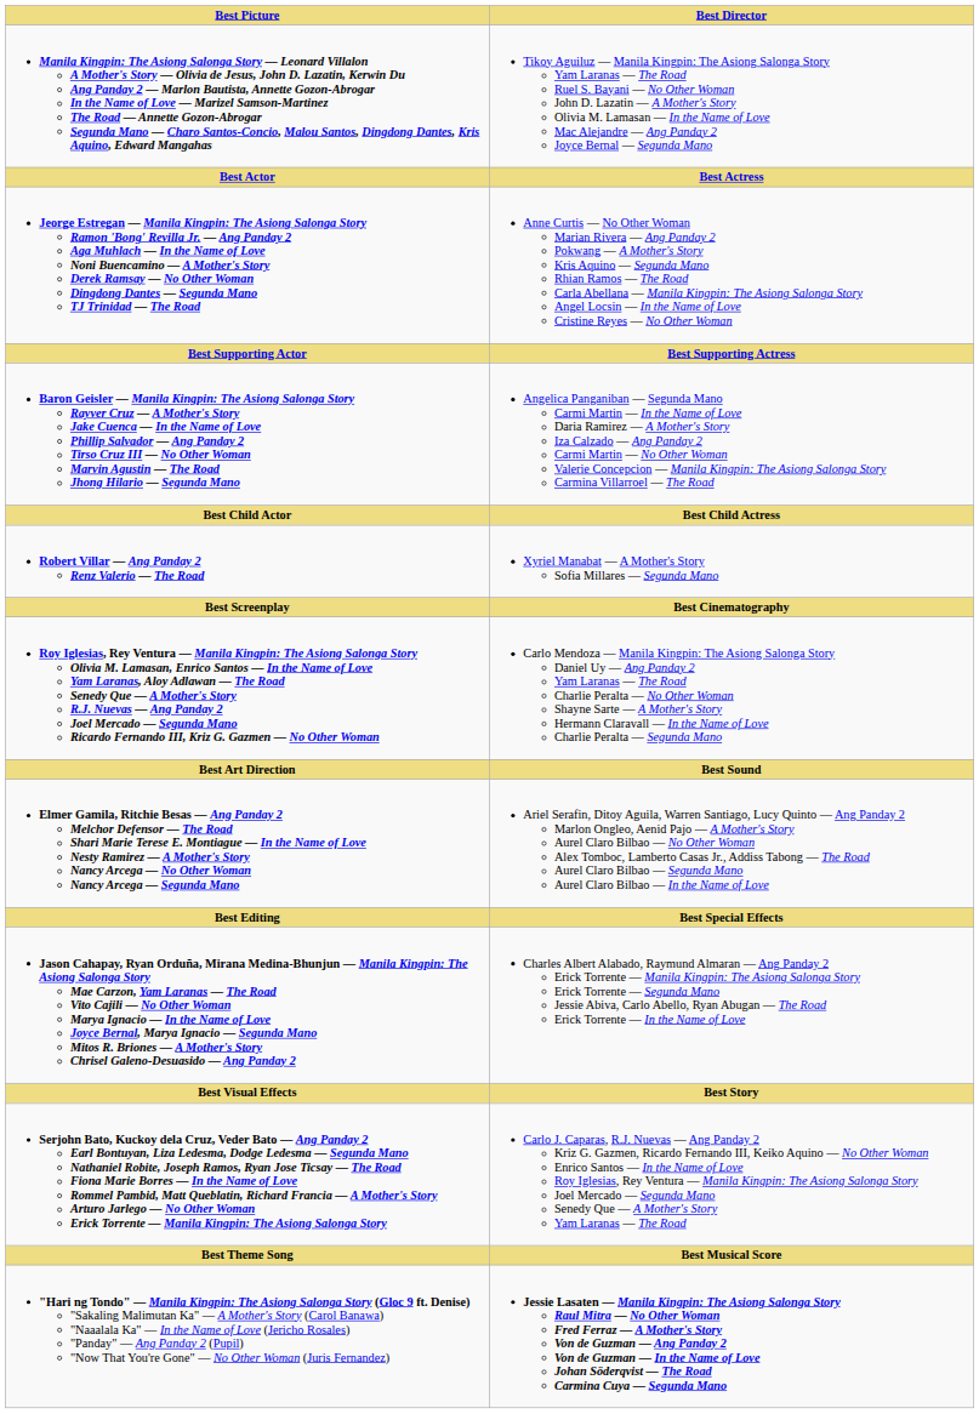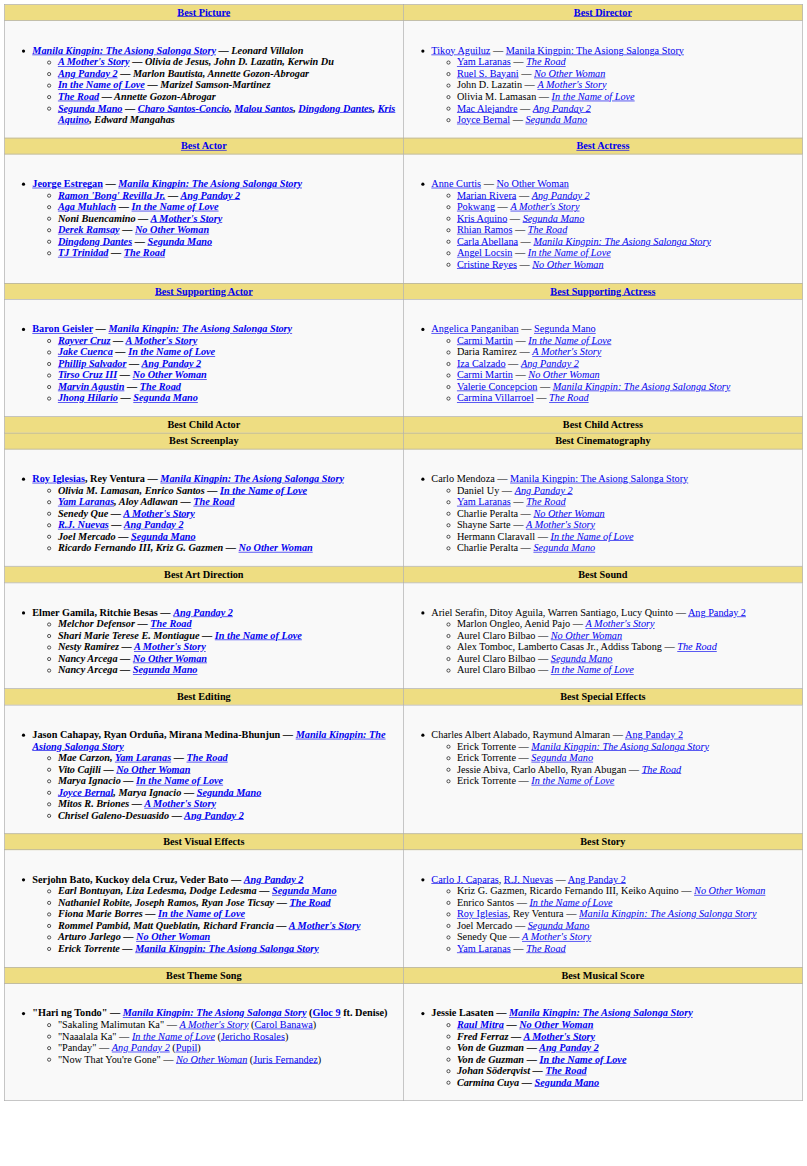- row: Robert Villar — Ang Panday 2 Renz Valerio — The Road | Xyriel Manabat — A Mother's Story Sofia Millares — Segunda Mano
